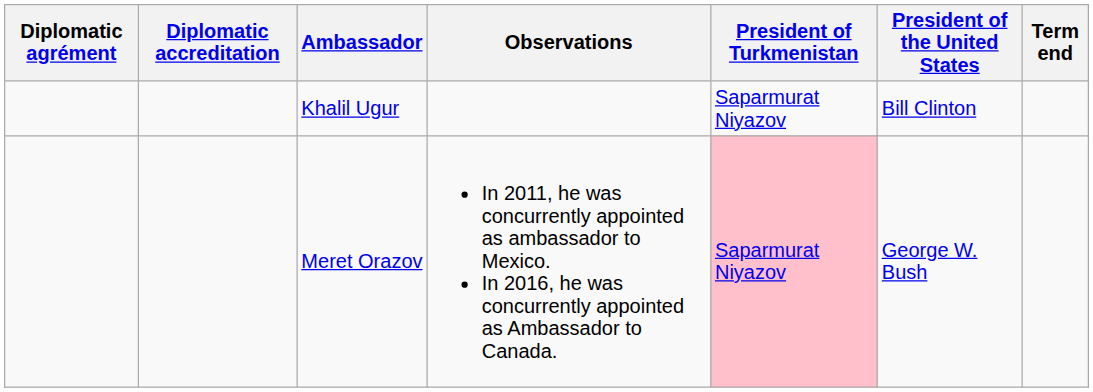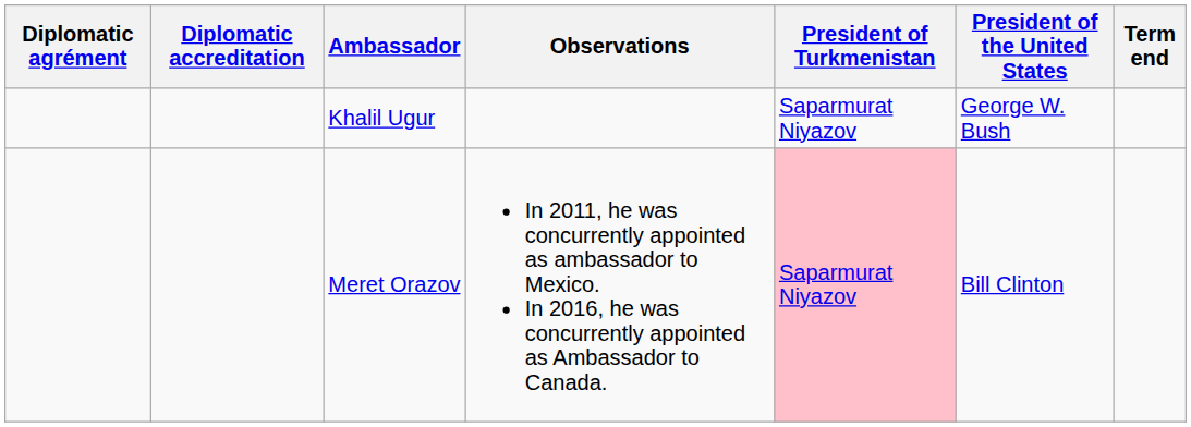Khalil Ugur | President of the United States: Bill Clinton -> George W. Bush
Meret Orazov | President of the United States: George W. Bush -> Bill Clinton
